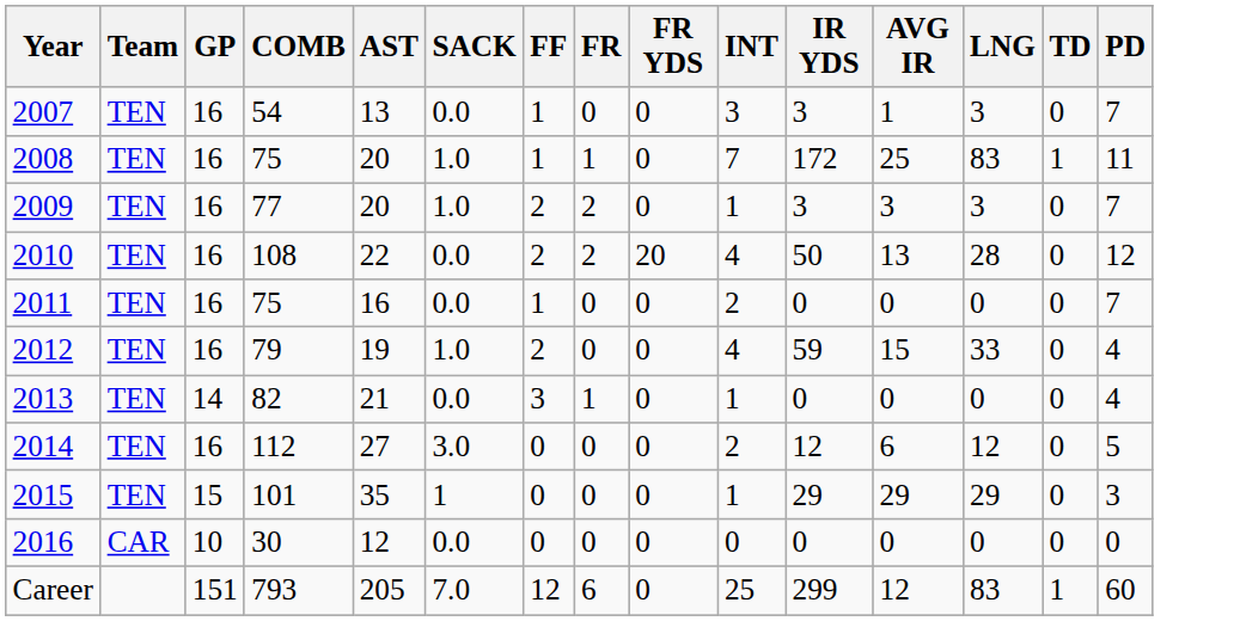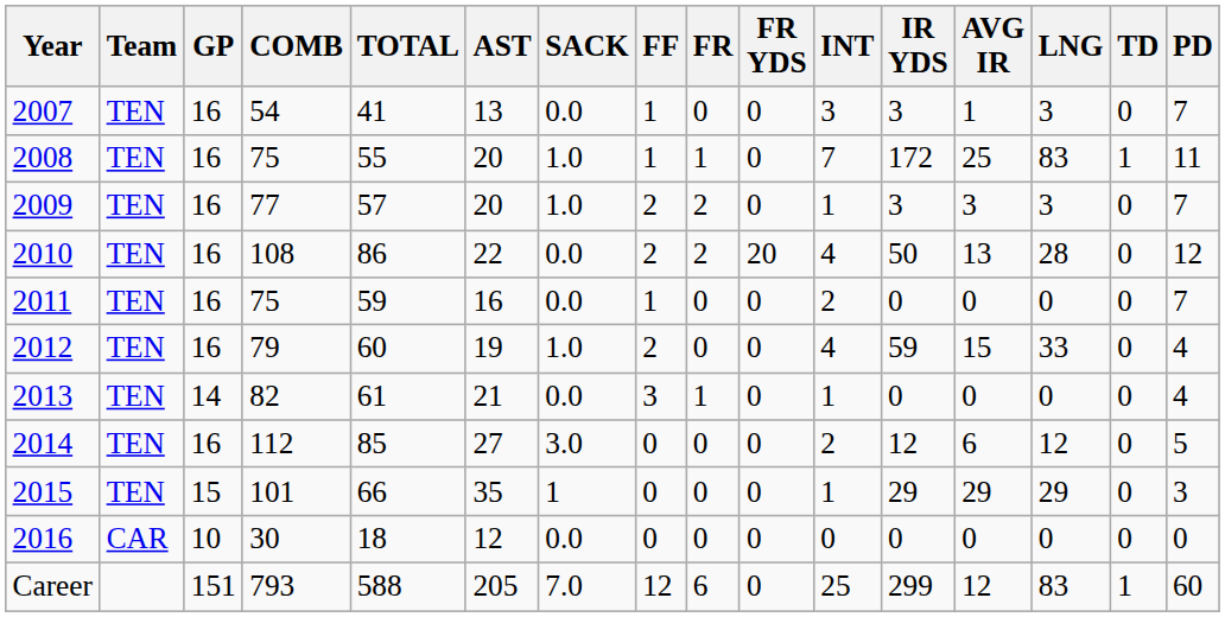+ column: TOTAL | 41 | 55 | 57 | 86 | 59 | 60 | 61 | 85 | 66 | 18 | 588
